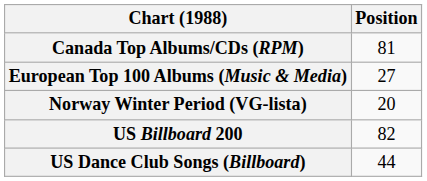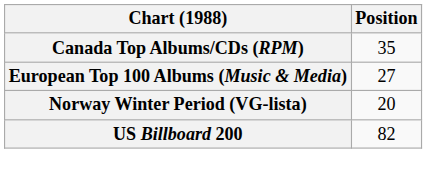Canada Top Albums/CDs (RPM) | Position: 81 -> 35
- row: US Dance Club Songs (Billboard) | 44
